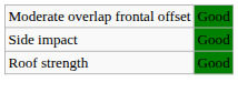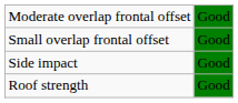+ row: Small overlap frontal offset | Good
